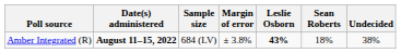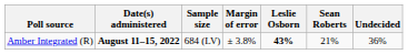Amber Integrated (R) | Sean Roberts: 18% -> 21%
Amber Integrated (R) | Undecided: 38% -> 36%
